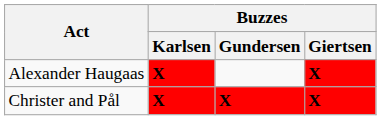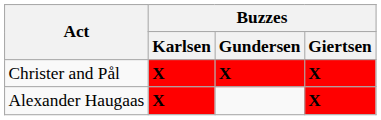rows swapped: Alexander Haugaas <-> Christer and Pål
